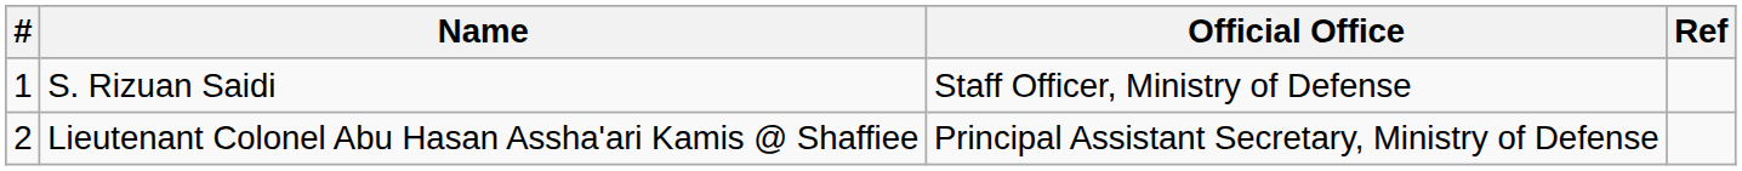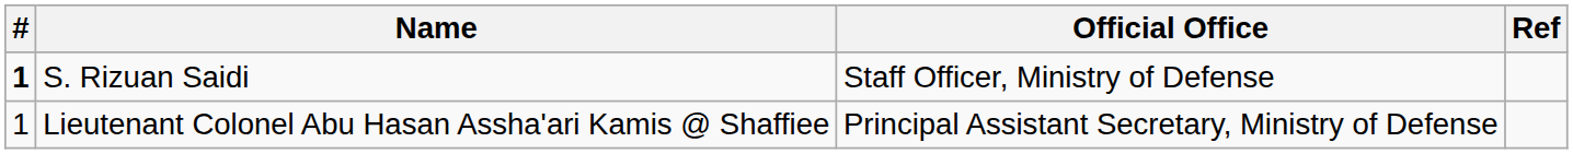S. Rizuan Saidi | #: normal -> bold
Lieutenant Colonel Abu Hasan Assha'ari Kamis @ Shaffiee | #: 2 -> 1
